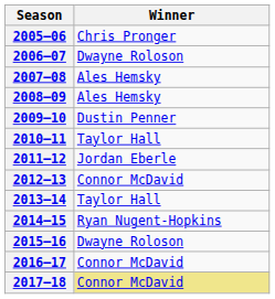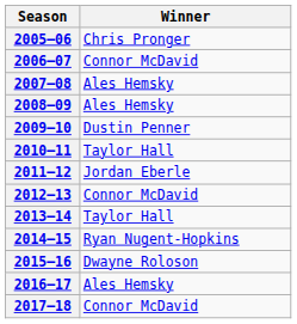2006–07 | Winner: Dwayne Roloson -> Connor McDavid
2016–17 | Winner: Connor McDavid -> Ales Hemsky
2017–18 | Winner: khaki background -> no background
